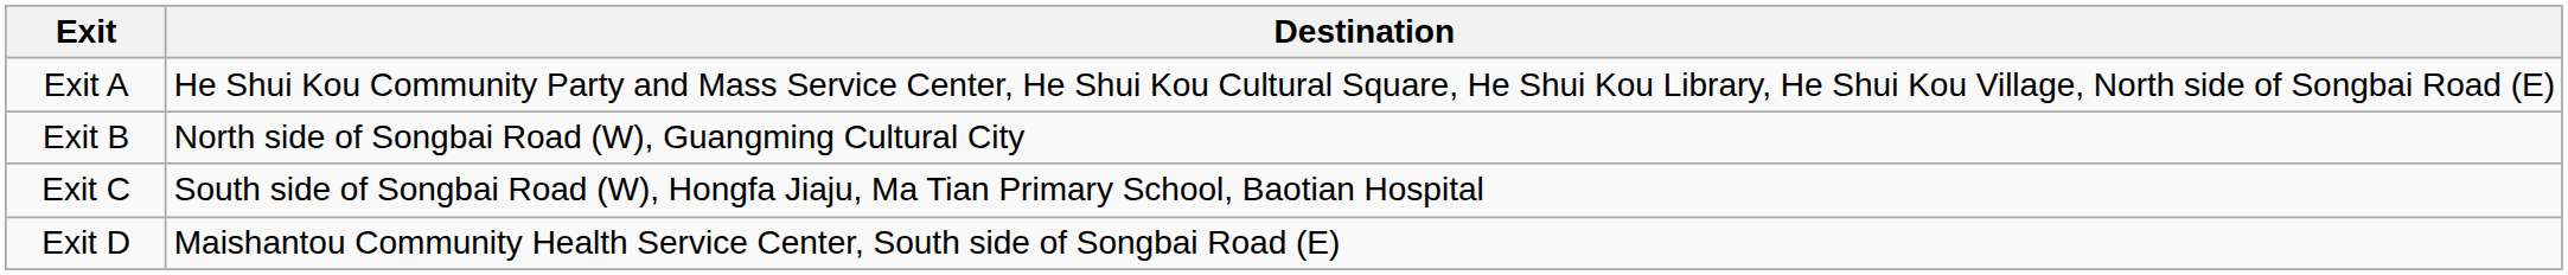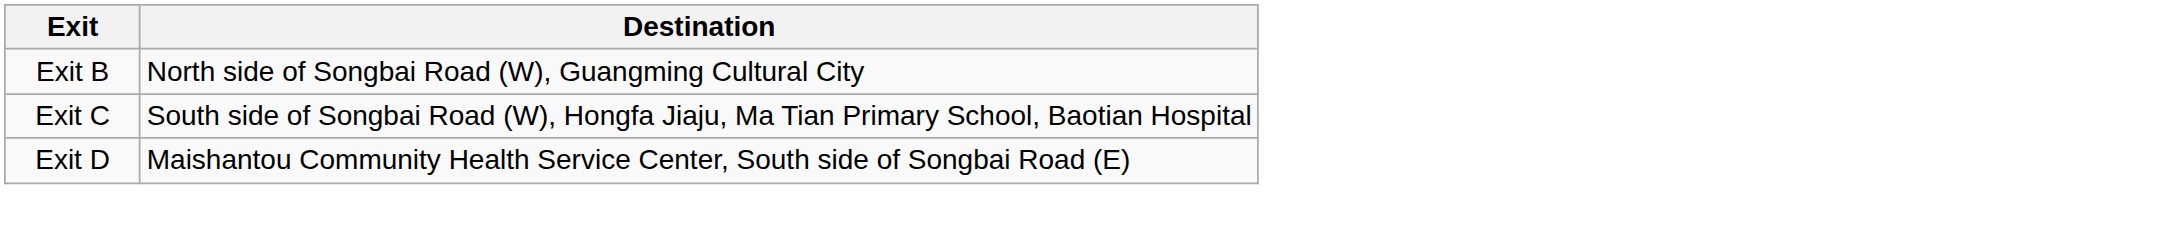- row: Exit A | He Shui Kou Community Party and Mass Service Center, He Shui Kou Cultural Square, He Shui Kou Library, He Shui Kou Village, North side of Songbai Road (E)
